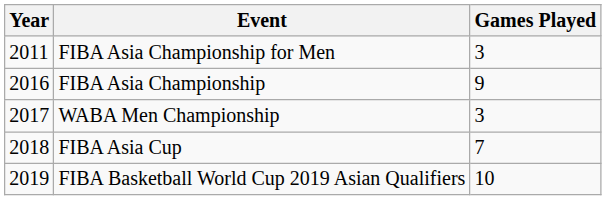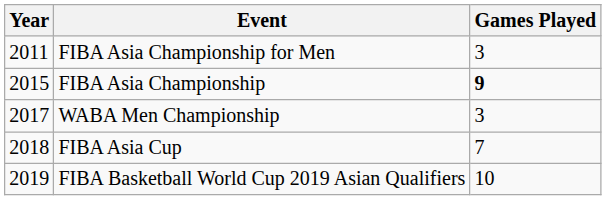FIBA Asia Championship | Year: 2016 -> 2015
FIBA Asia Championship | Games Played: normal -> bold
